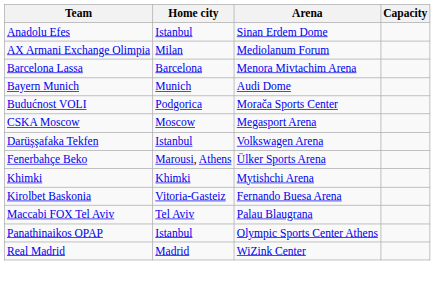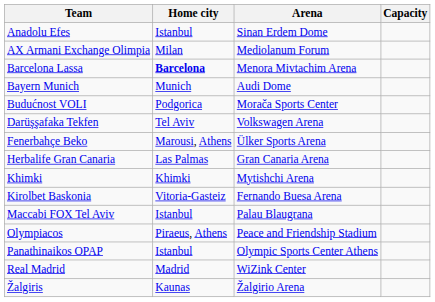Barcelona Lassa | Home city: normal -> bold
- row: CSKA Moscow | Moscow | Megasport Arena
Darüşşafaka Tekfen | Home city: Istanbul -> Tel Aviv
+ row: Herbalife Gran Canaria | Las Palmas | Gran Canaria Arena
Maccabi FOX Tel Aviv | Home city: Tel Aviv -> Istanbul
+ row: Olympiacos | Piraeus, Athens | Peace and Friendship Stadium
+ row: Žalgiris | Kaunas | Žalgirio Arena
